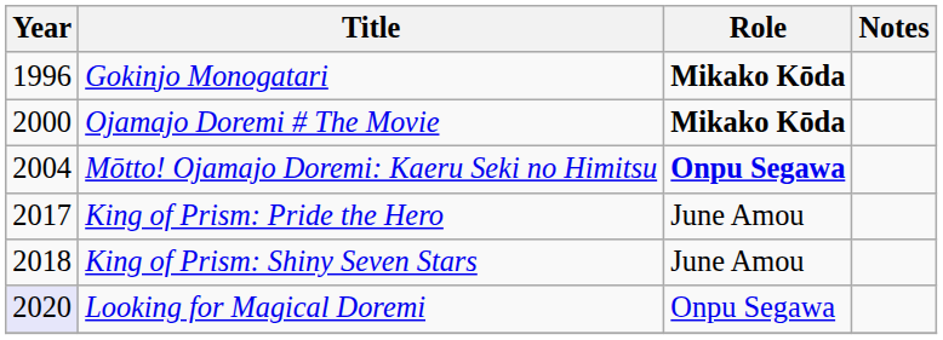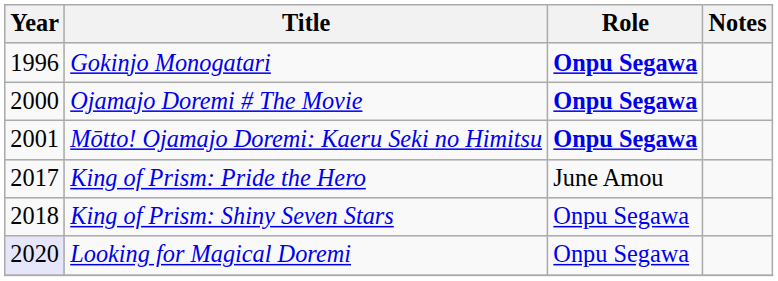Gokinjo Monogatari | Role: Mikako Kōda -> Onpu Segawa
Ojamajo Doremi # The Movie | Role: Mikako Kōda -> Onpu Segawa
Mōtto! Ojamajo Doremi: Kaeru Seki no Himitsu | Year: 2004 -> 2001
King of Prism: Shiny Seven Stars | Role: June Amou -> Onpu Segawa
